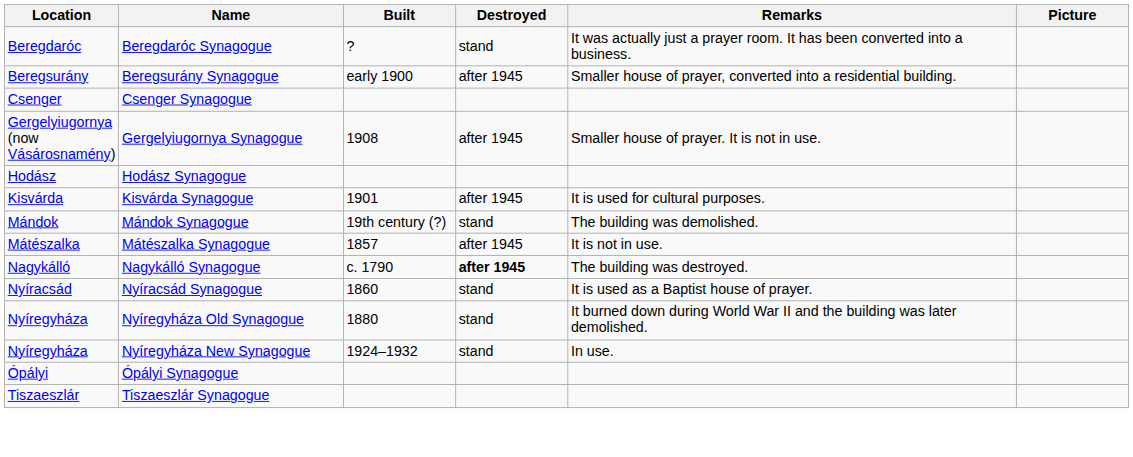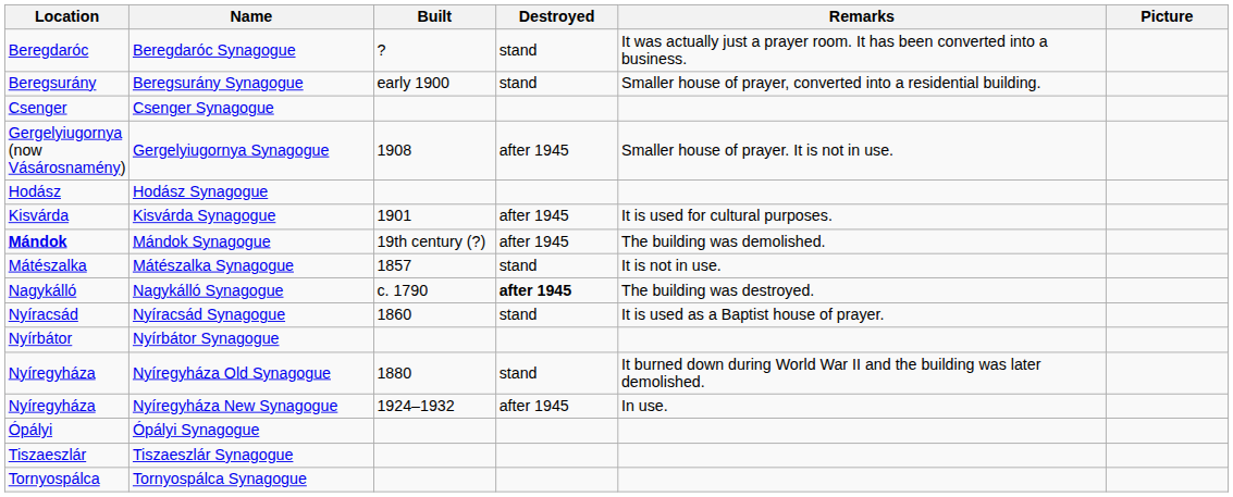Beregsurány Synagogue | Destroyed: after 1945 -> stand
Mándok Synagogue | Location: normal -> bold
Mándok Synagogue | Destroyed: stand -> after 1945
Mátészalka Synagogue | Destroyed: after 1945 -> stand
+ row: Nyírbátor | Nyírbátor Synagogue
Nyíregyháza New Synagogue | Destroyed: stand -> after 1945
+ row: Tornyospálca | Tornyospálca Synagogue
